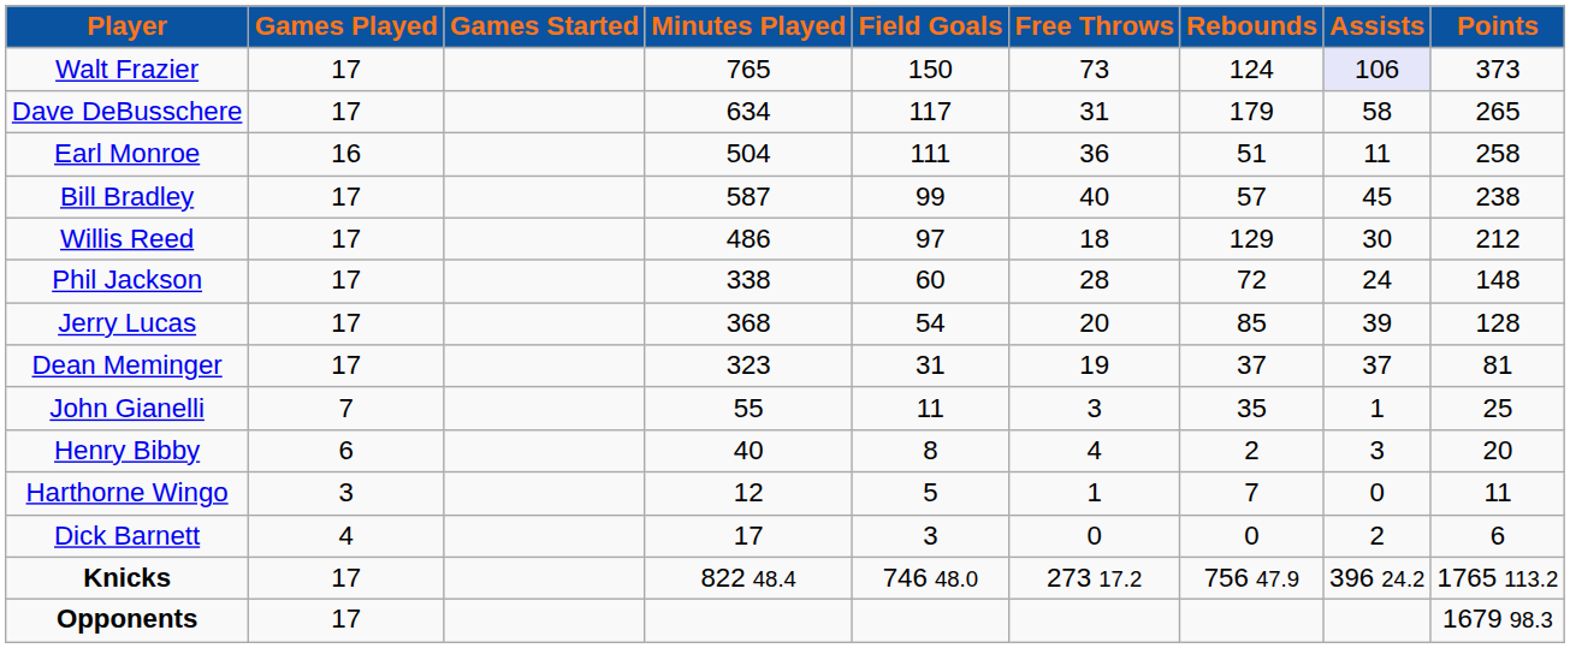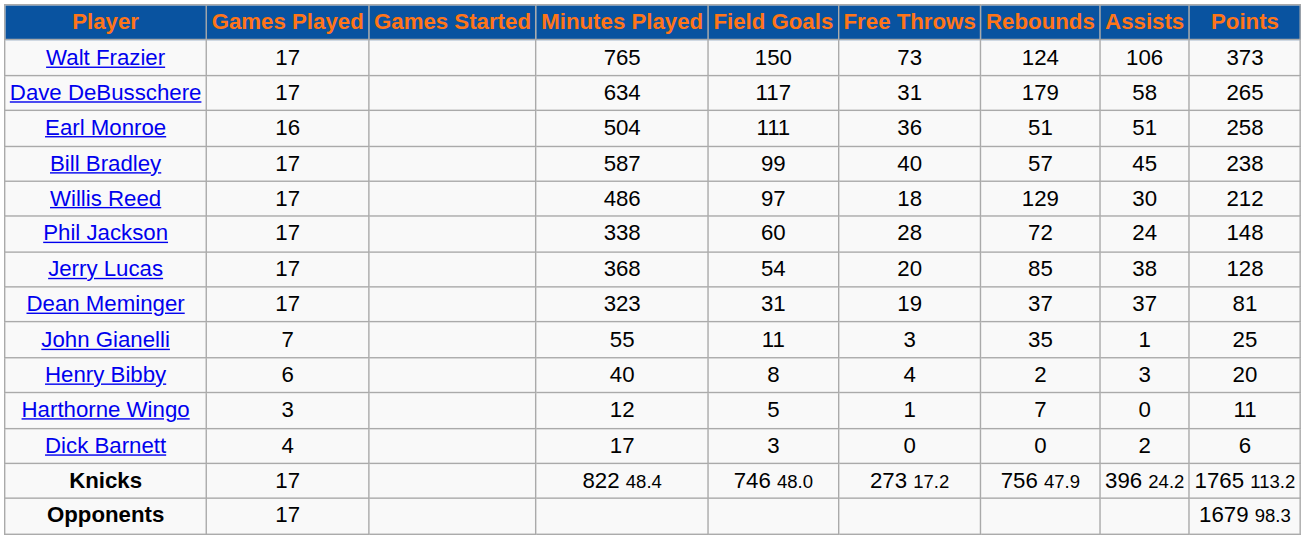Walt Frazier | Assists: lavender background -> no background
Earl Monroe | Assists: 11 -> 51
Jerry Lucas | Assists: 39 -> 38
